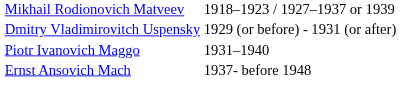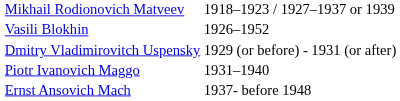+ row: Vasili Blokhin | 1926–1952
